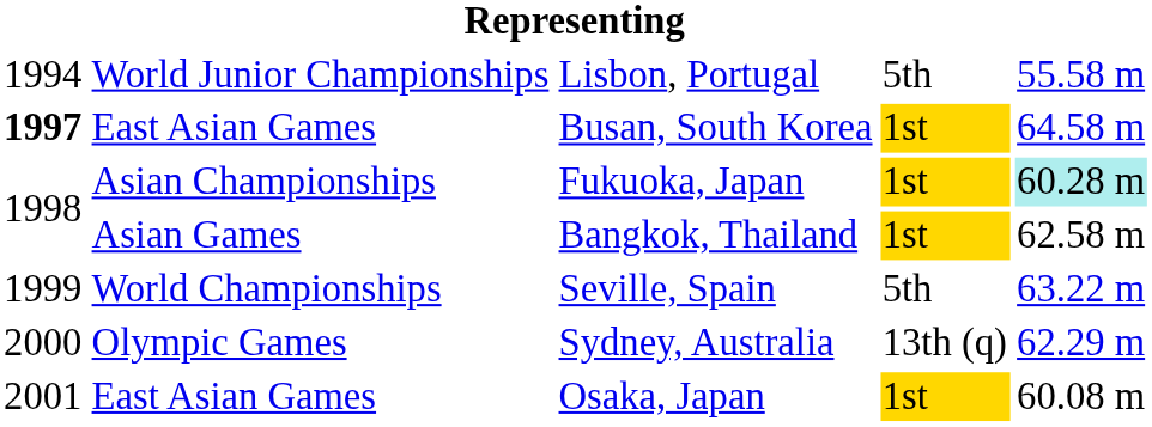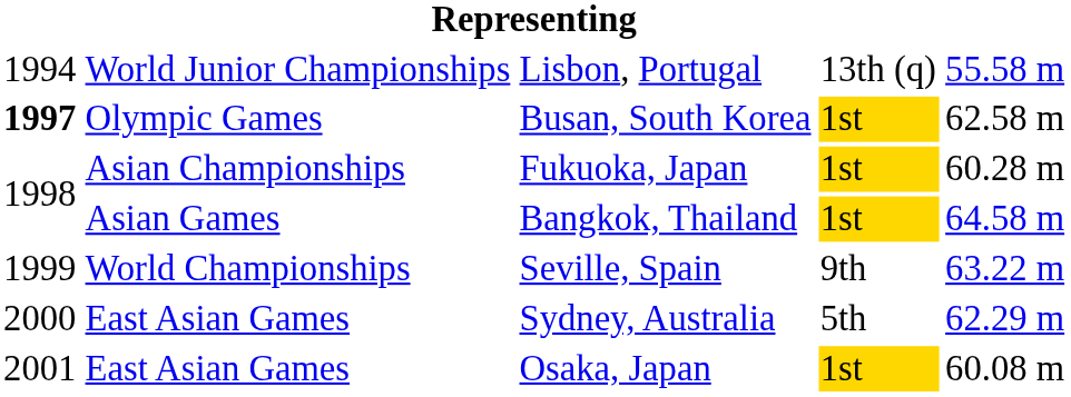Lisbon, Portugal | column 4: 5th -> 13th (q)
Busan, South Korea | column 2: East Asian Games -> Olympic Games
Busan, South Korea | column 5: 64.58 m -> 62.58 m
Fukuoka, Japan | column 5: paleturquoise background -> no background
Bangkok, Thailand | column 5: 62.58 m -> 64.58 m
Seville, Spain | column 4: 5th -> 9th
Sydney, Australia | column 2: Olympic Games -> East Asian Games
Sydney, Australia | column 4: 13th (q) -> 5th
